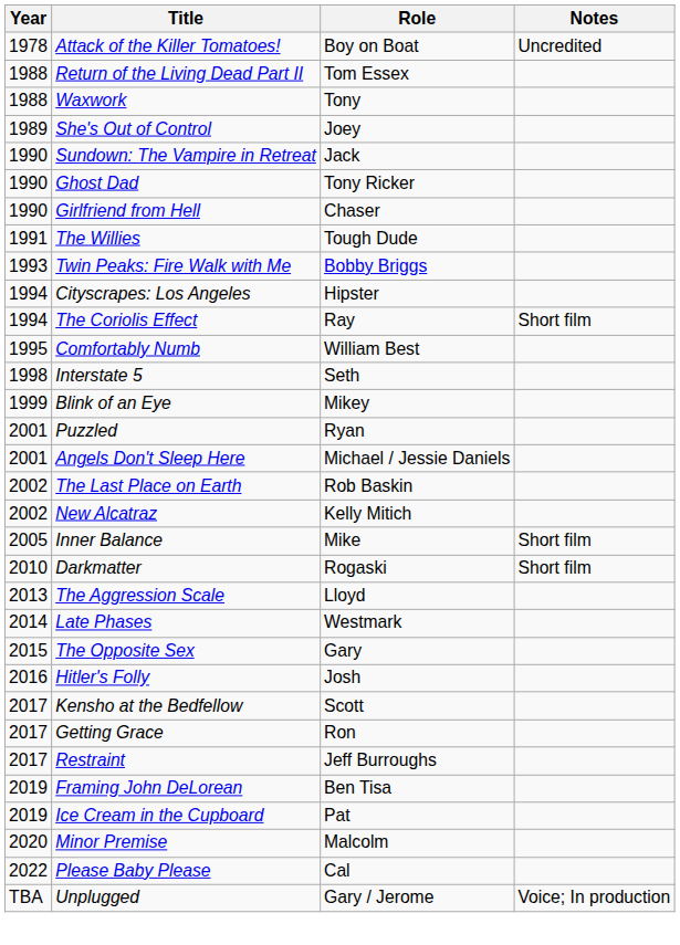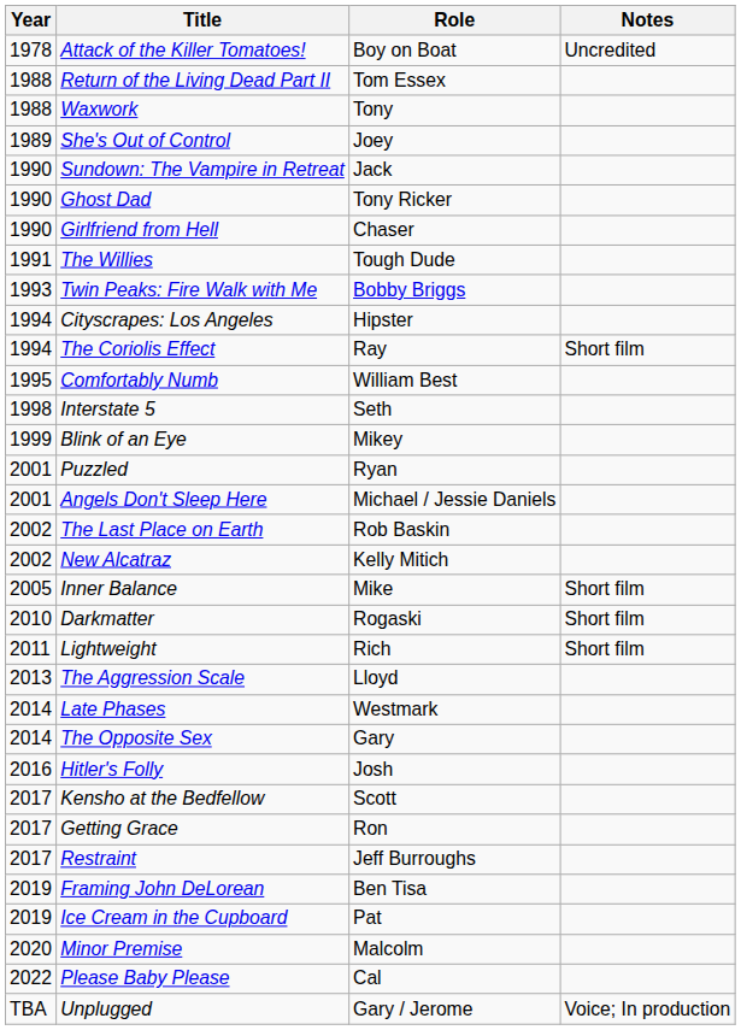+ row: 2011 | Lightweight | Rich | Short film
The Opposite Sex | Year: 2015 -> 2014
